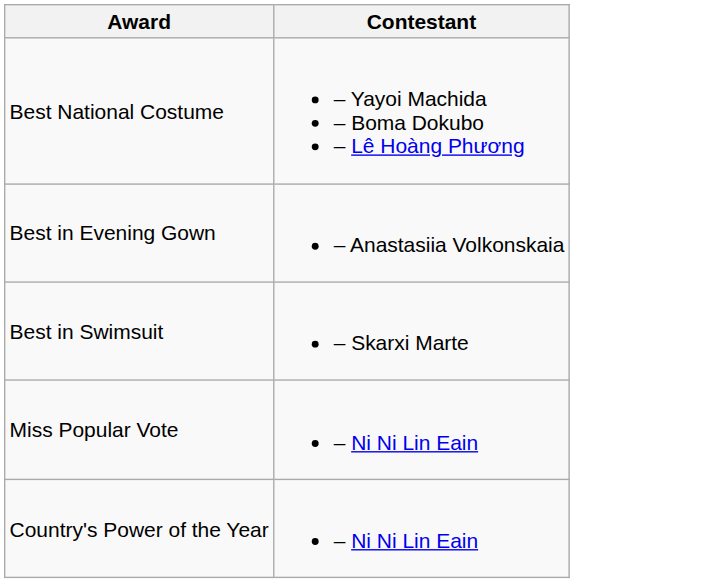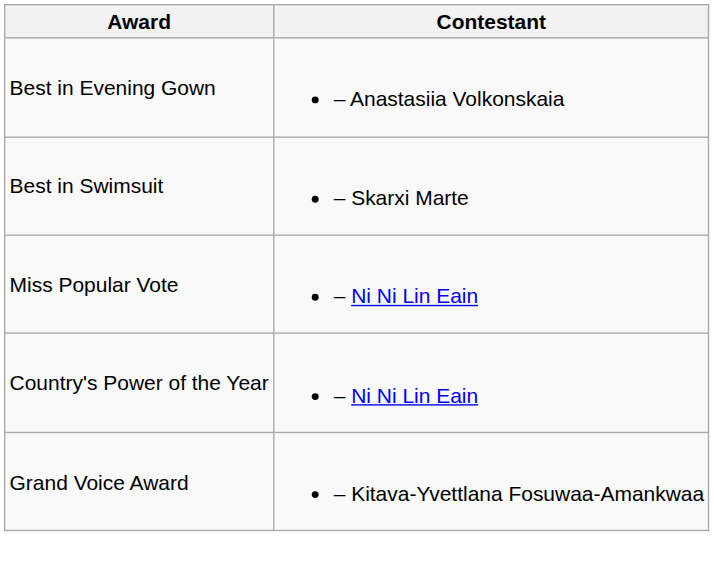- row: Best National Costume | – Yayoi Machida – Boma Dokubo – Lê Hoàng Phương
+ row: Grand Voice Award | – Kitava-Yvettlana Fosuwaa-Amankwaa
